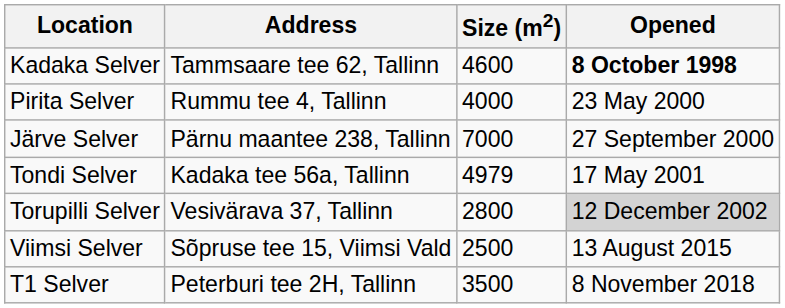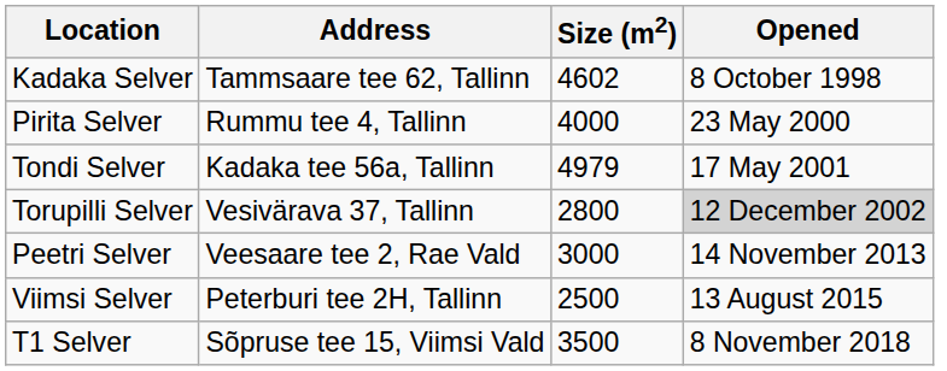Kadaka Selver | Size (m2): 4600 -> 4602
Kadaka Selver | Opened: bold -> normal
- row: Järve Selver | Pärnu maantee 238, Tallinn | 7000 | 27 September 2000
+ row: Peetri Selver | Veesaare tee 2, Rae Vald | 3000 | 14 November 2013
Viimsi Selver | Address: Sõpruse tee 15, Viimsi Vald -> Peterburi tee 2H, Tallinn
T1 Selver | Address: Peterburi tee 2H, Tallinn -> Sõpruse tee 15, Viimsi Vald
